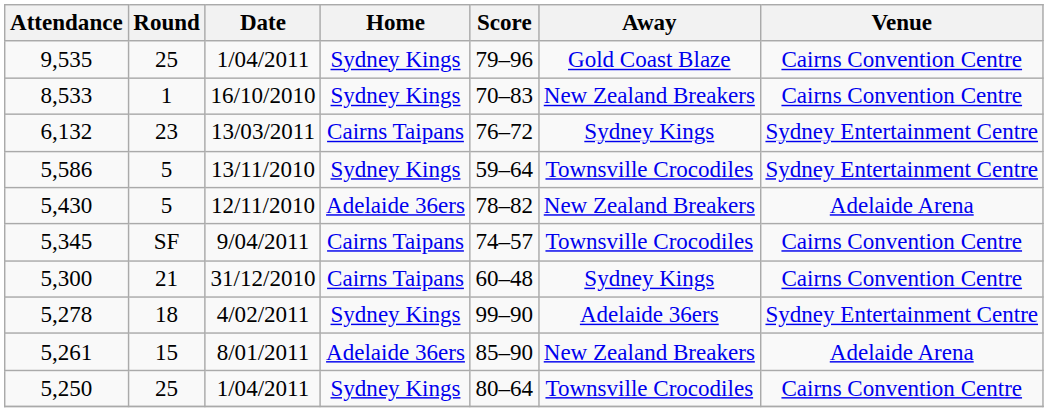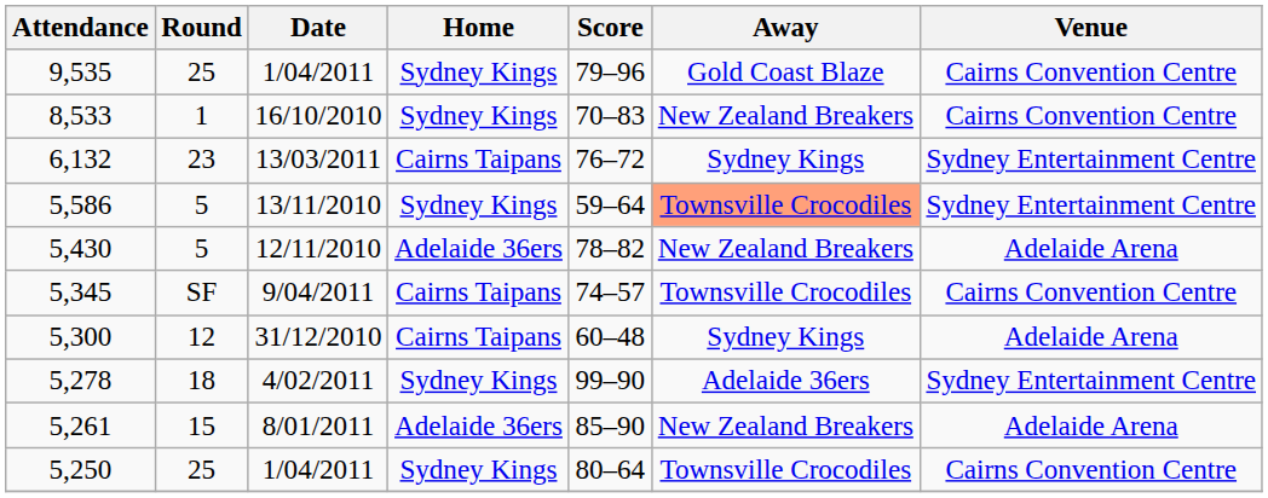5,586 | Away: no background -> lightsalmon background
5,300 | Round: 21 -> 12
5,300 | Venue: Cairns Convention Centre -> Adelaide Arena
